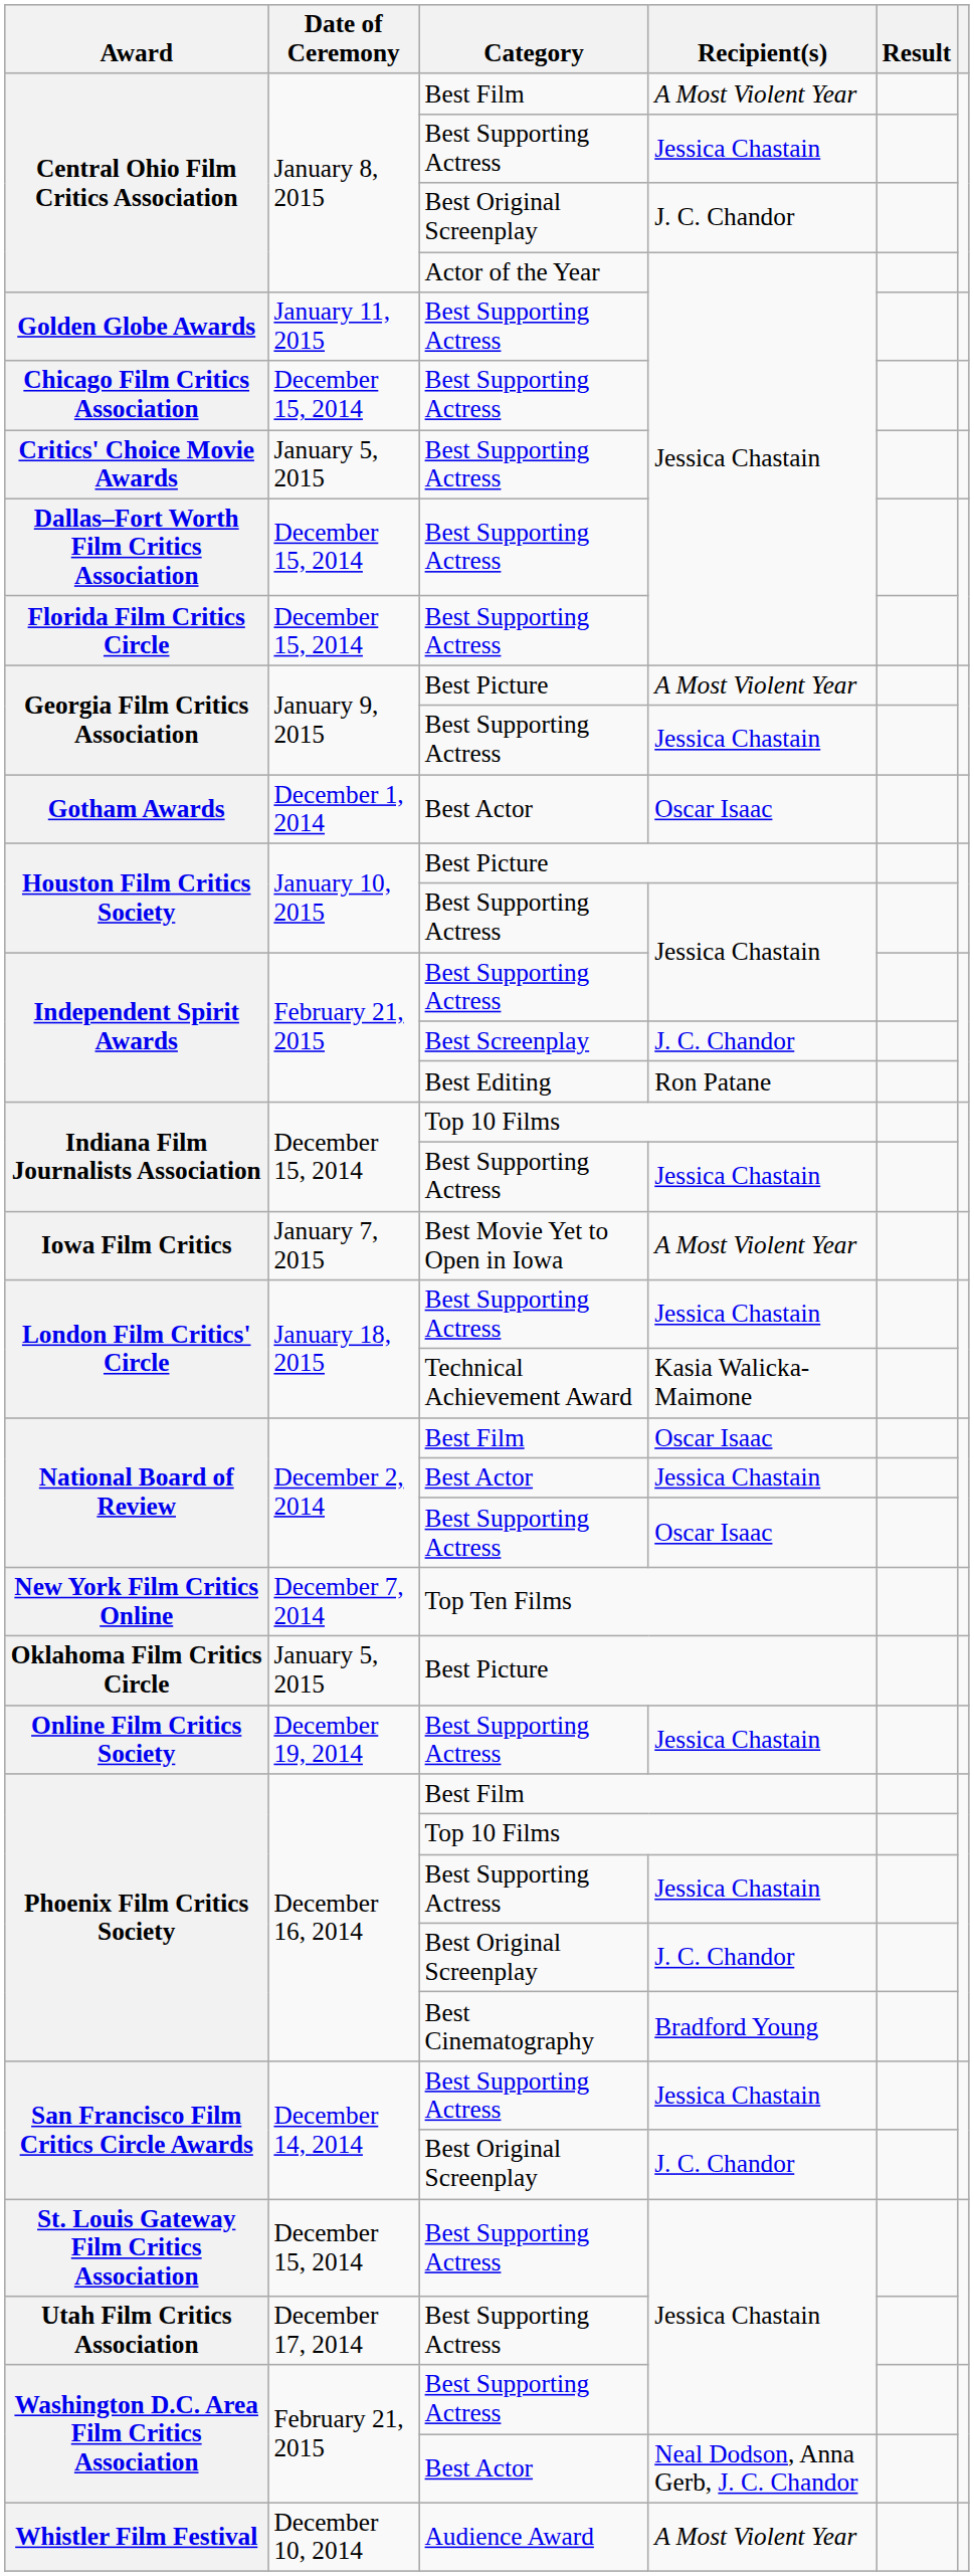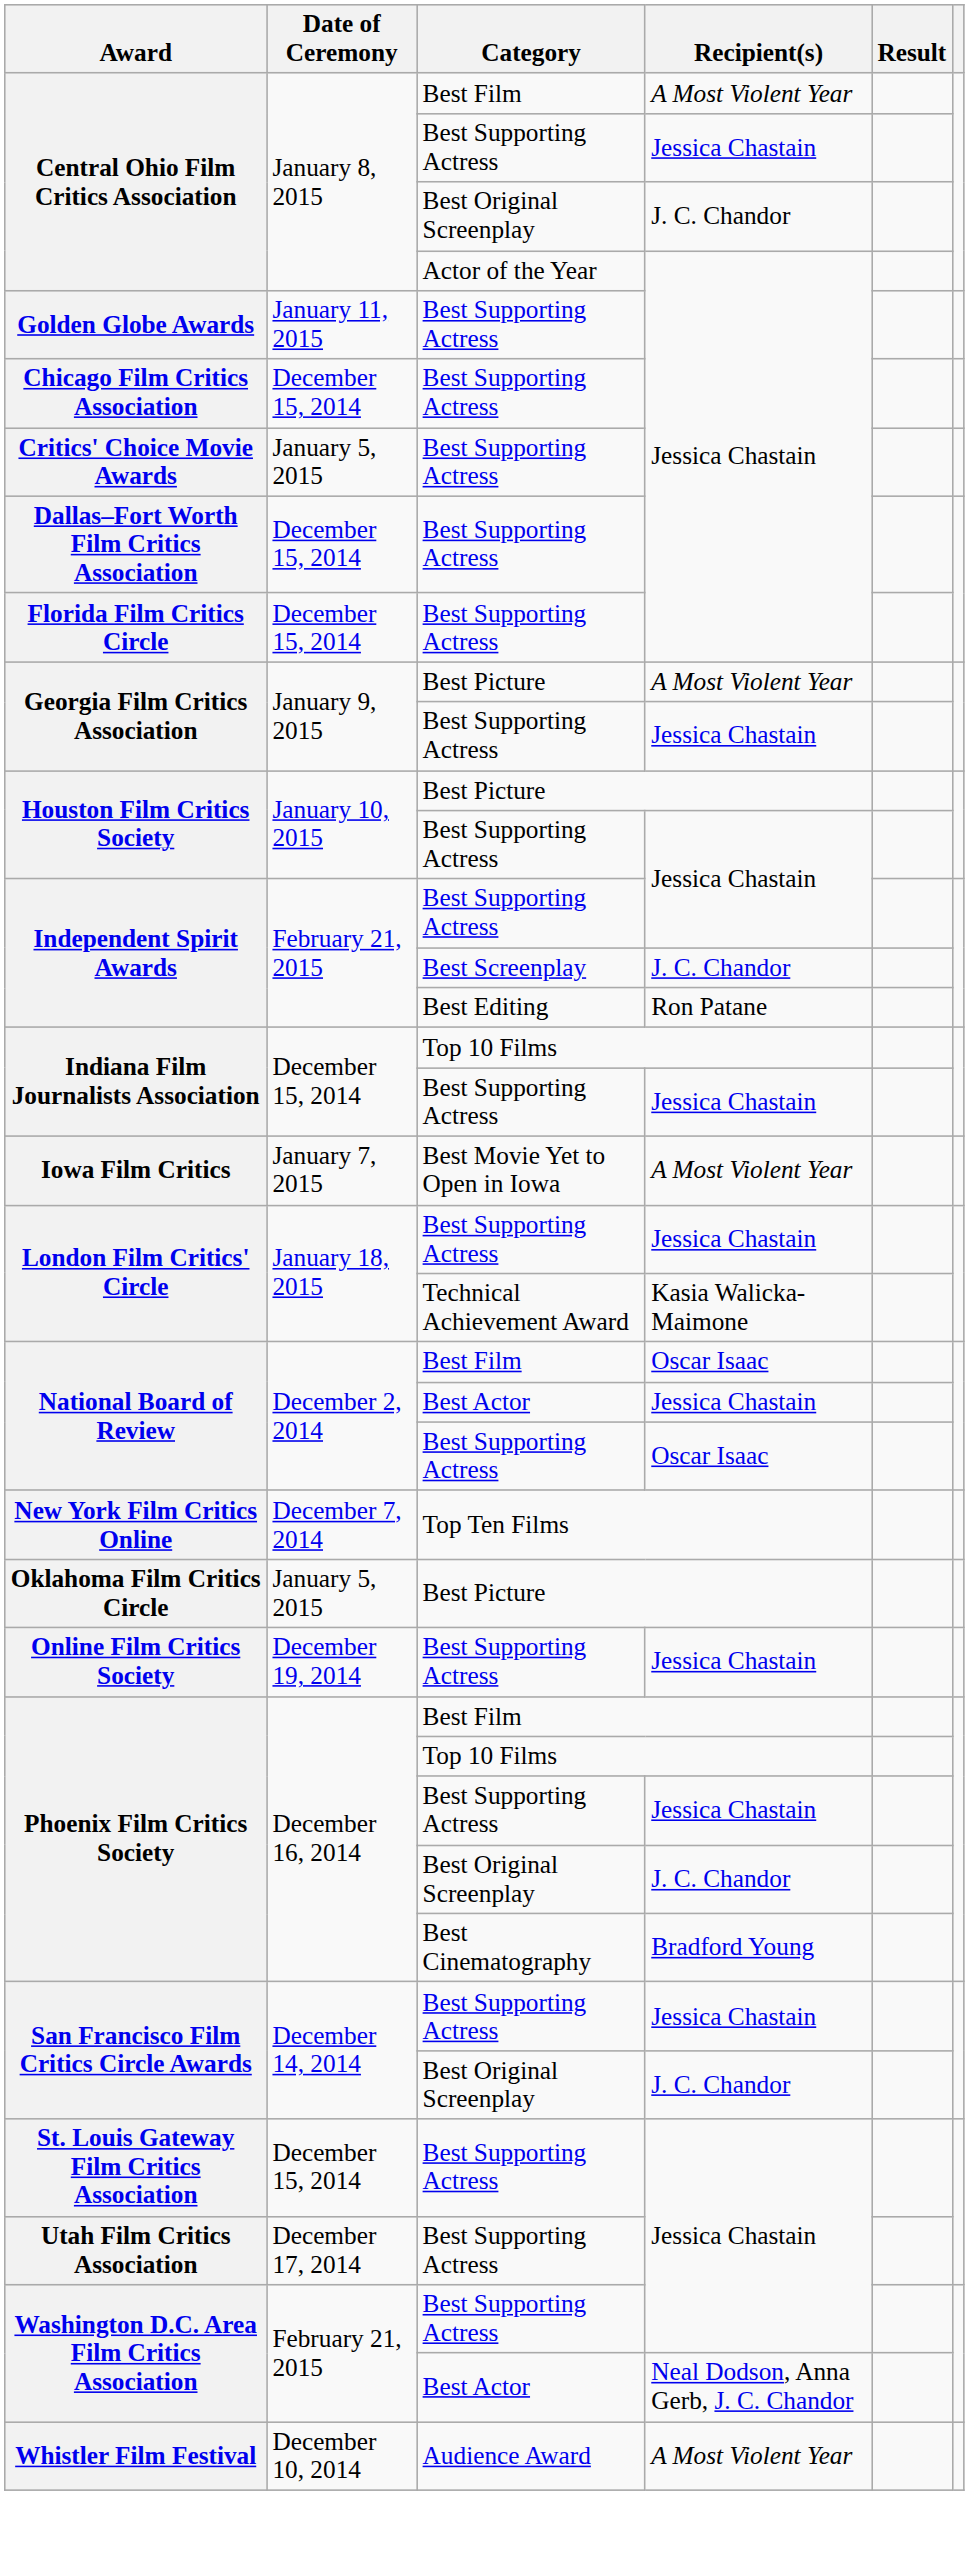- row: Gotham Awards | December 1, 2014 | Best Actor | Oscar Isaac
